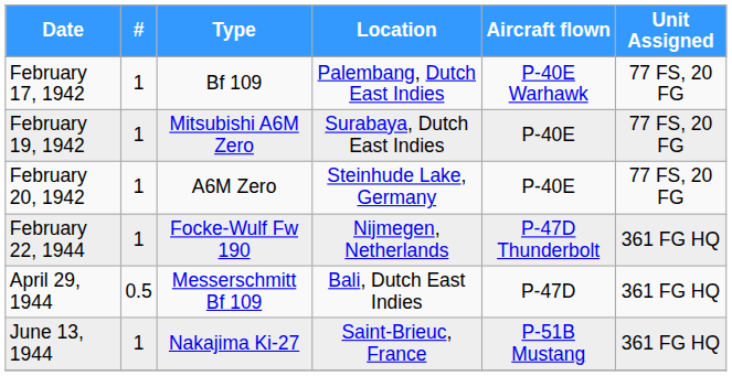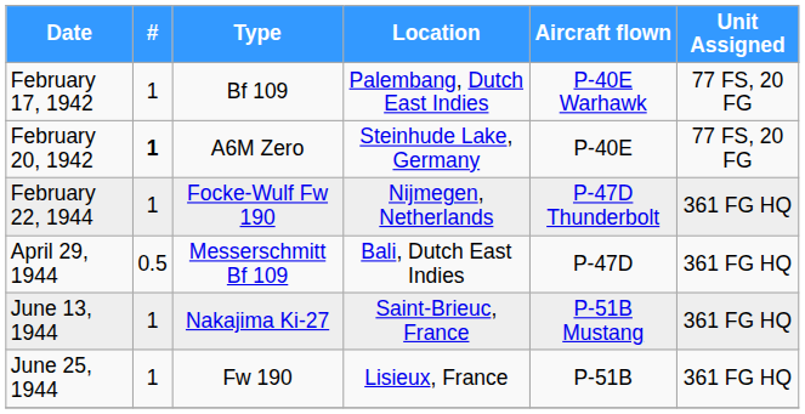- row: February 19, 1942 | 1 | Mitsubishi A6M Zero | Surabaya, Dutch East Indies | P-40E | 77 FS, 20 FG
February 20, 1942 | #: normal -> bold
+ row: June 25, 1944 | 1 | Fw 190 | Lisieux, France | P-51B | 361 FG HQ
